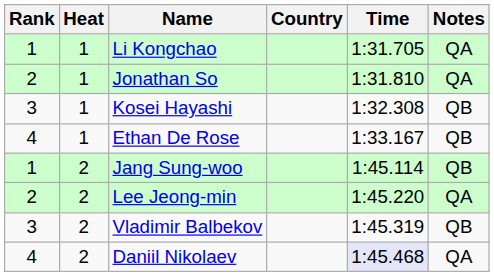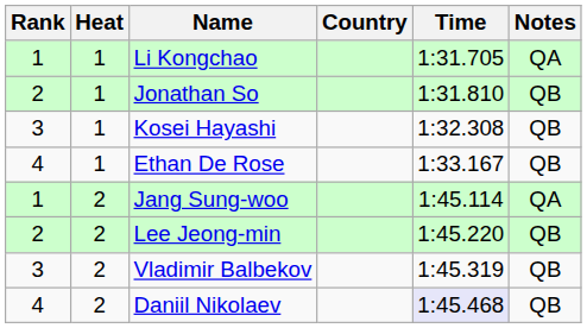Jonathan So | Notes: QA -> QB
Jang Sung-woo | Notes: QB -> QA
Lee Jeong-min | Notes: QA -> QB
Daniil Nikolaev | Notes: QA -> QB
